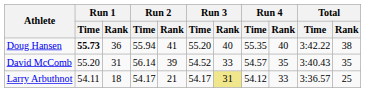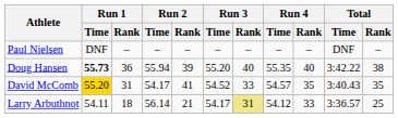+ row: Paul Nielsen | DNF | – | – | – | – | – | – | – | DNF | –
Doug Hansen | Run 2 / Rank: 41 -> 39
David McComb | Run 1 / Time: no background -> gold background
David McComb | Run 2 / Time: 56.14 -> 54.17
David McComb | Run 2 / Rank: 39 -> 41
Larry Arbuthnot | Run 2 / Time: 54.17 -> 56.14
